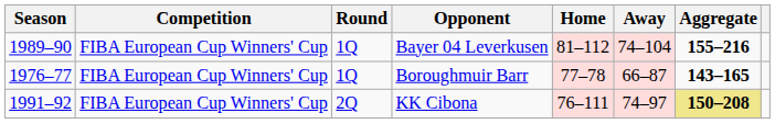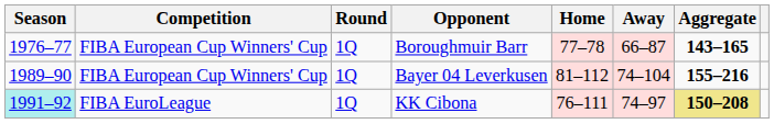rows swapped: Boroughmuir Barr <-> Bayer 04 Leverkusen
KK Cibona | Season: no background -> paleturquoise background
KK Cibona | Competition: FIBA European Cup Winners' Cup -> FIBA EuroLeague
KK Cibona | Round: 2Q -> 1Q
